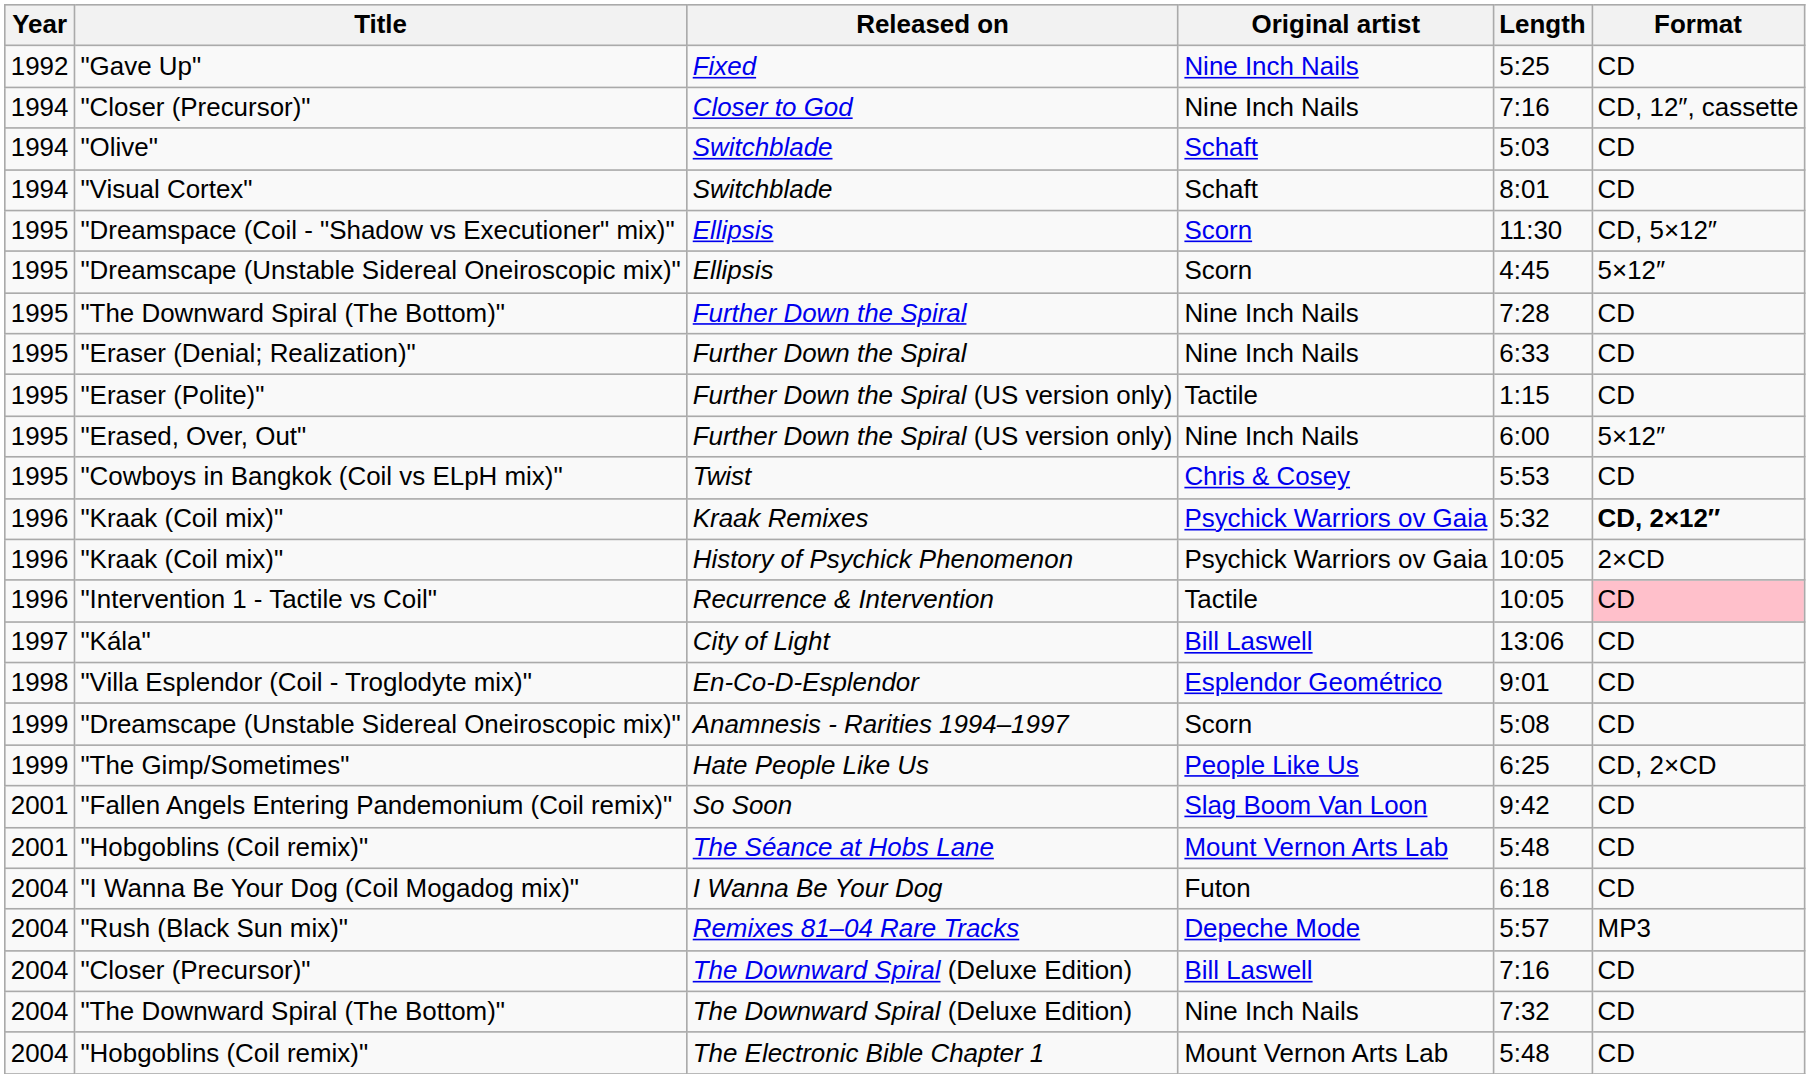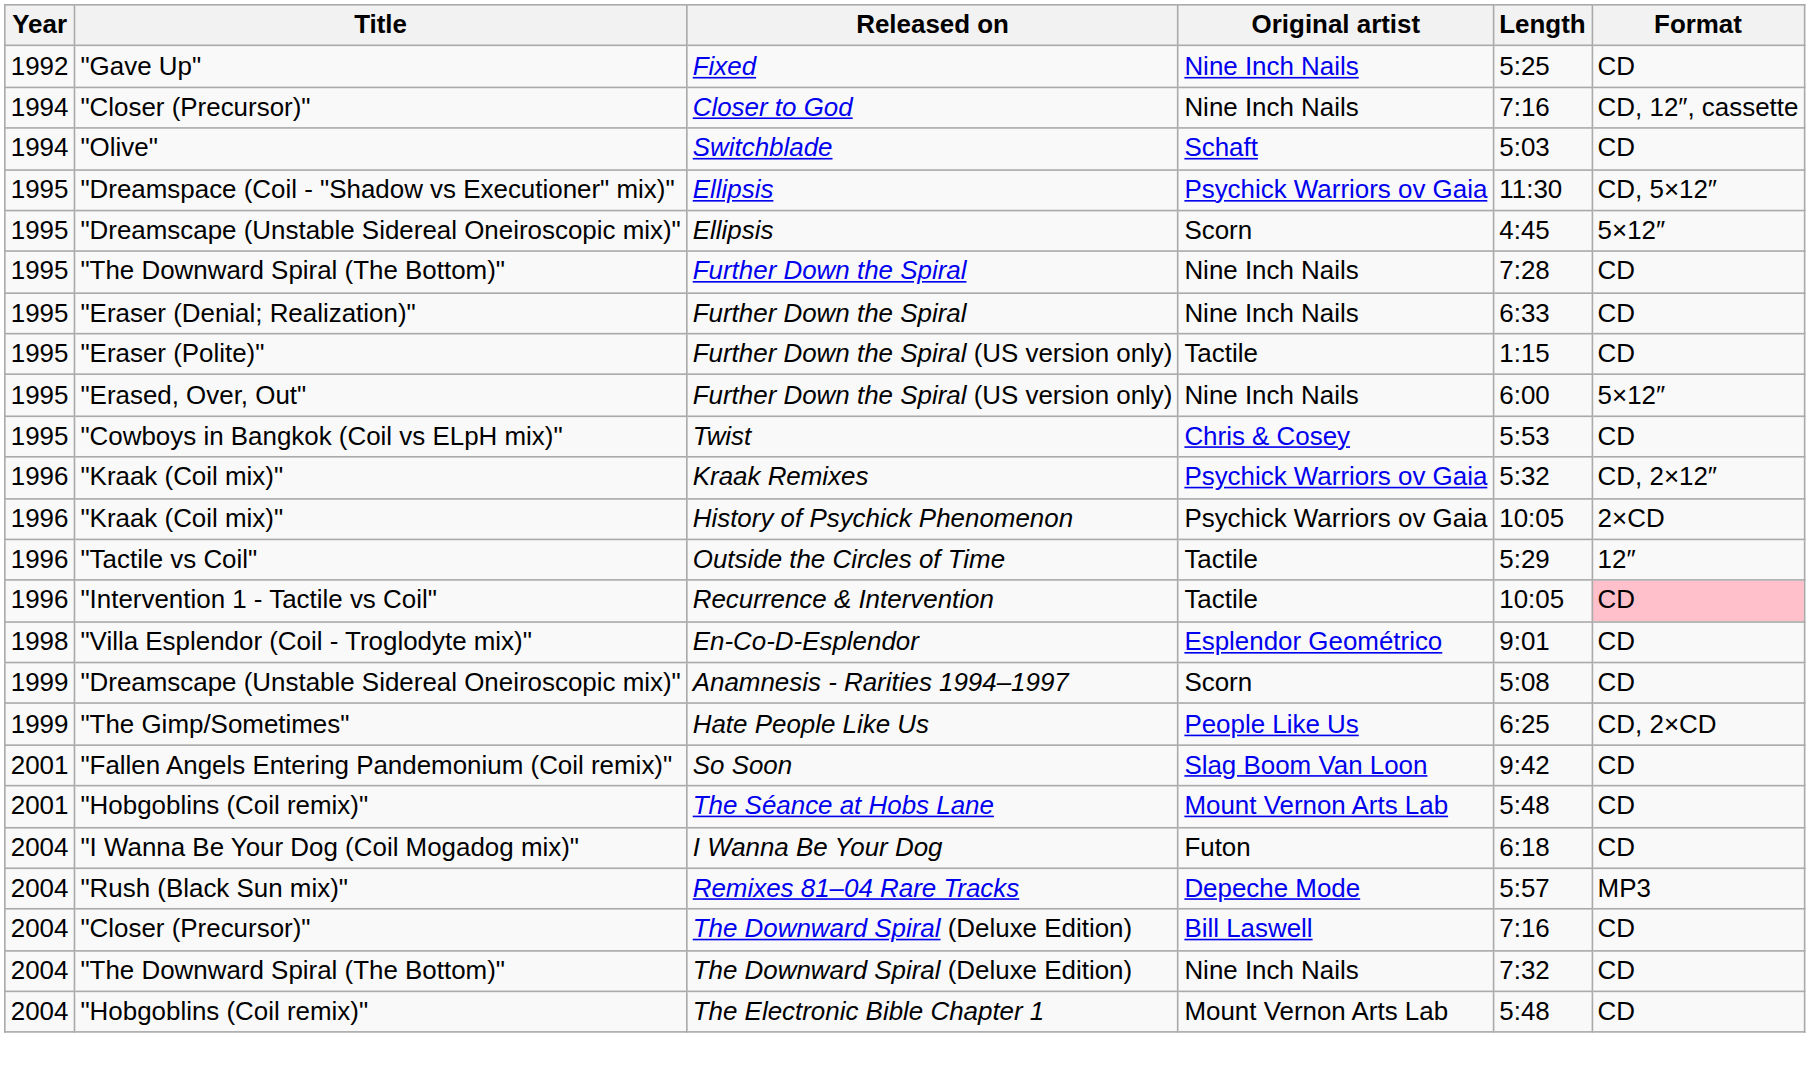- row: 1994 | "Visual Cortex" | Switchblade | Schaft | 8:01 | CD
"Dreamspace (Coil - "Shadow vs Executioner" mix)" | Original artist: Scorn -> Psychick Warriors ov Gaia
"Kraak (Coil mix)" / Kraak Remixes | Format: bold -> normal
+ row: 1996 | "Tactile vs Coil" | Outside the Circles of Time | Tactile | 5:29 | 12″
- row: 1997 | "Kála" | City of Light | Bill Laswell | 13:06 | CD
